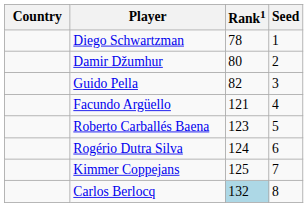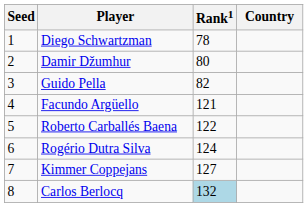columns swapped: Country <-> Seed
Roberto Carballés Baena | Rank1: 123 -> 122
Kimmer Coppejans | Rank1: 125 -> 127
